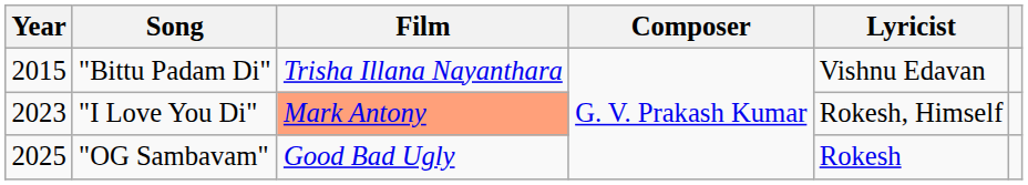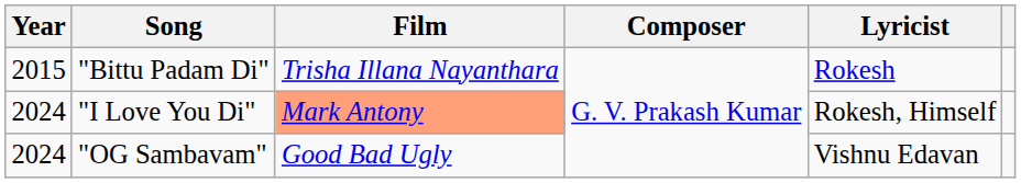"Bittu Padam Di" | Lyricist: Vishnu Edavan -> Rokesh
"I Love You Di" | Year: 2023 -> 2024
"OG Sambavam" | Year: 2025 -> 2024
"OG Sambavam" | Lyricist: Rokesh -> Vishnu Edavan
